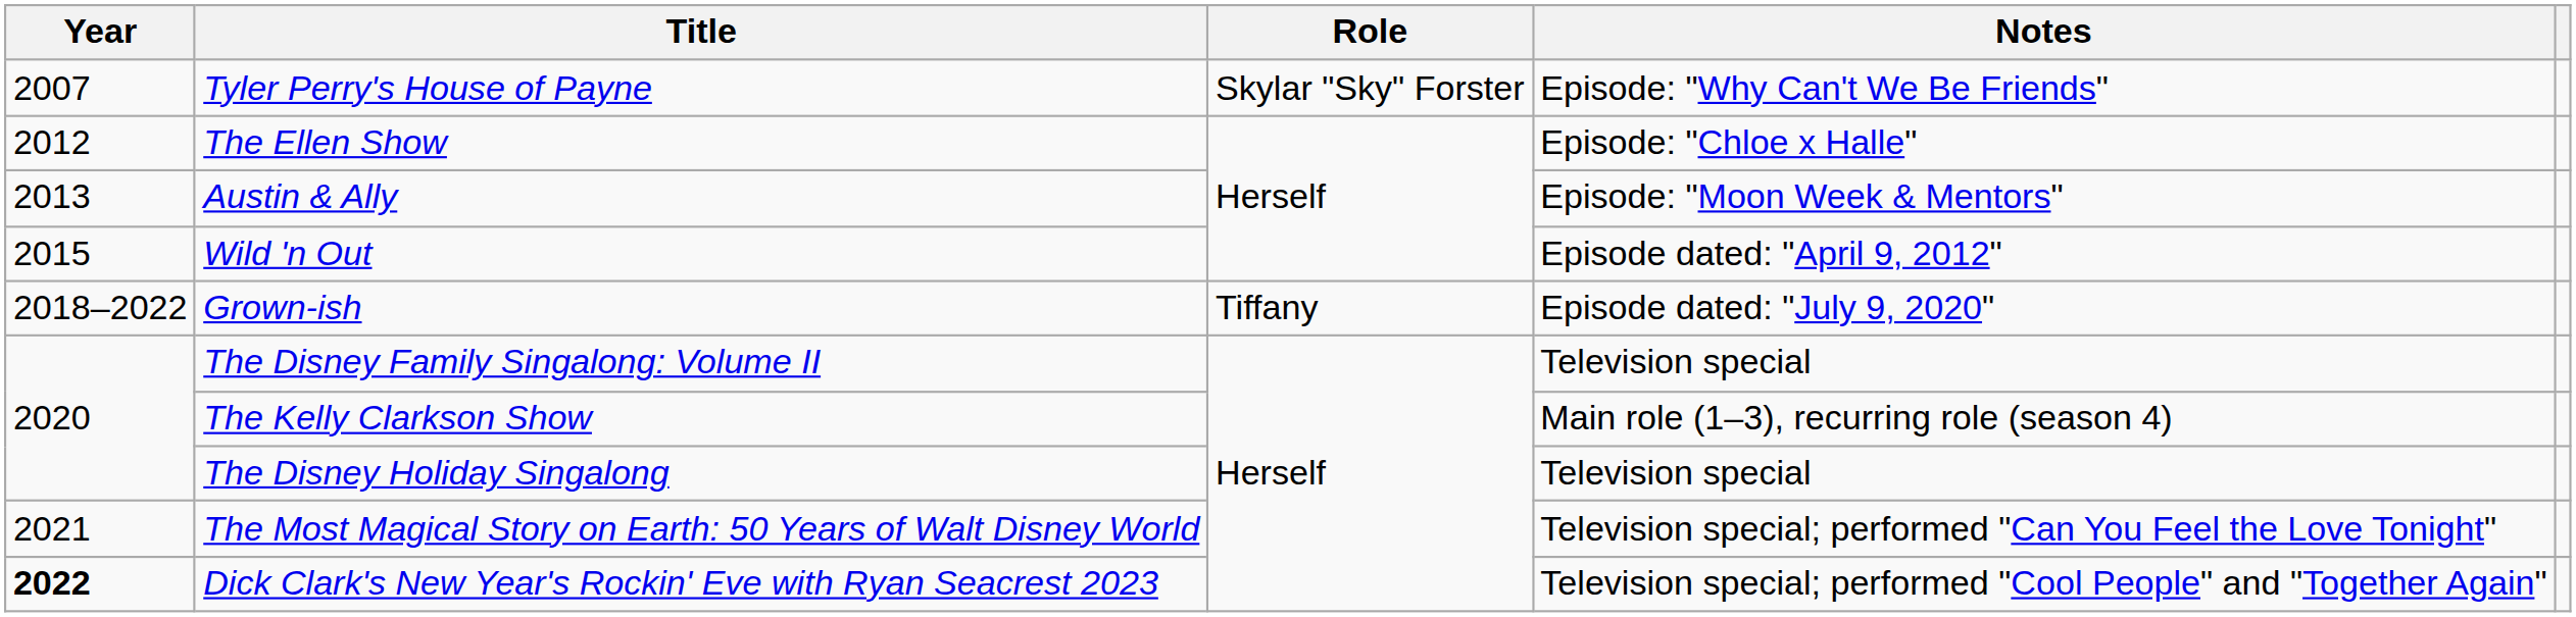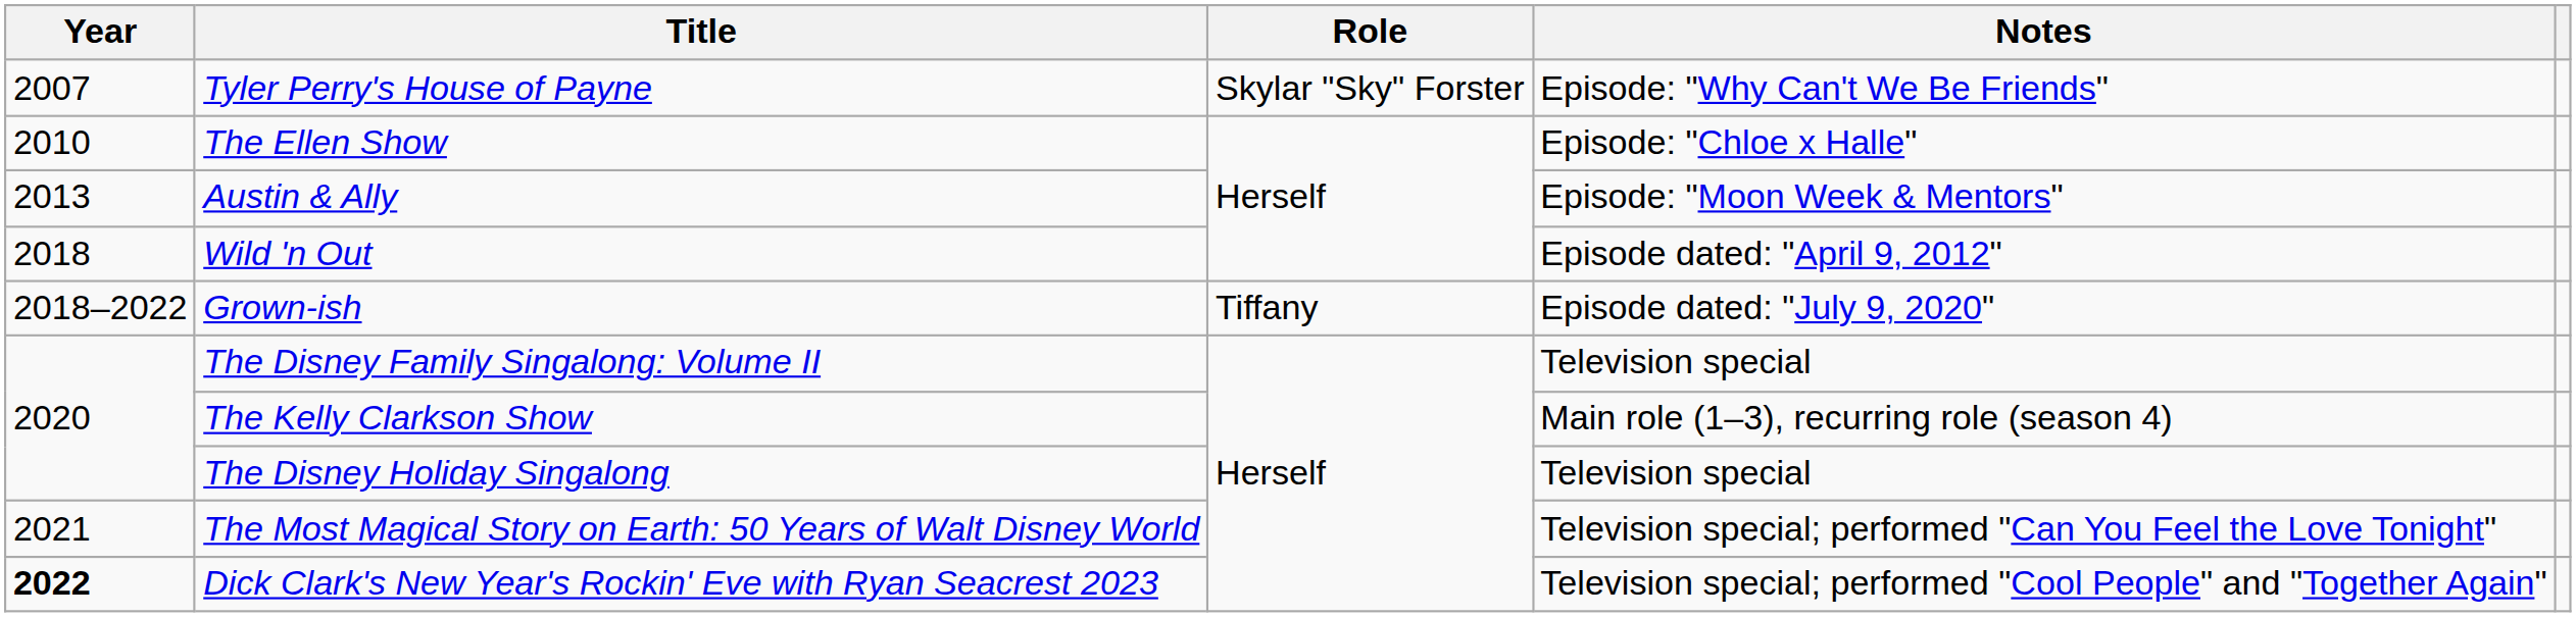The Ellen Show | Year: 2012 -> 2010
Wild 'n Out | Year: 2015 -> 2018
